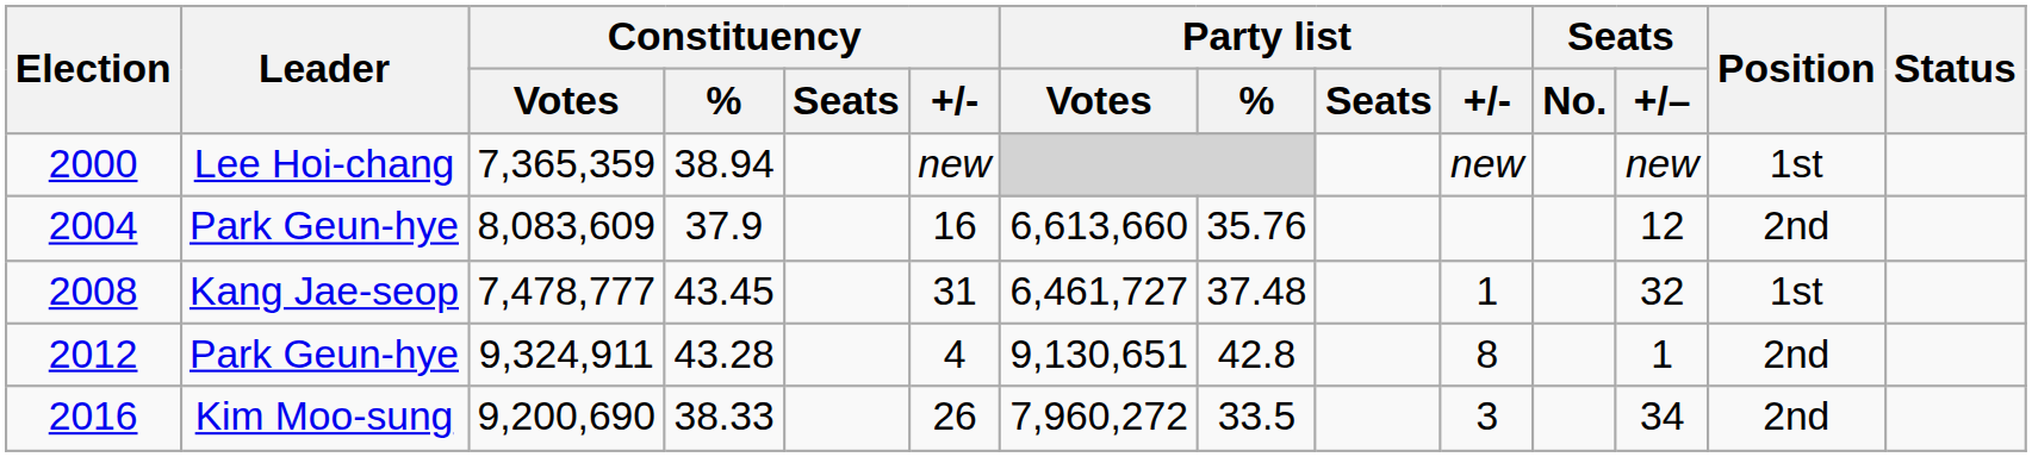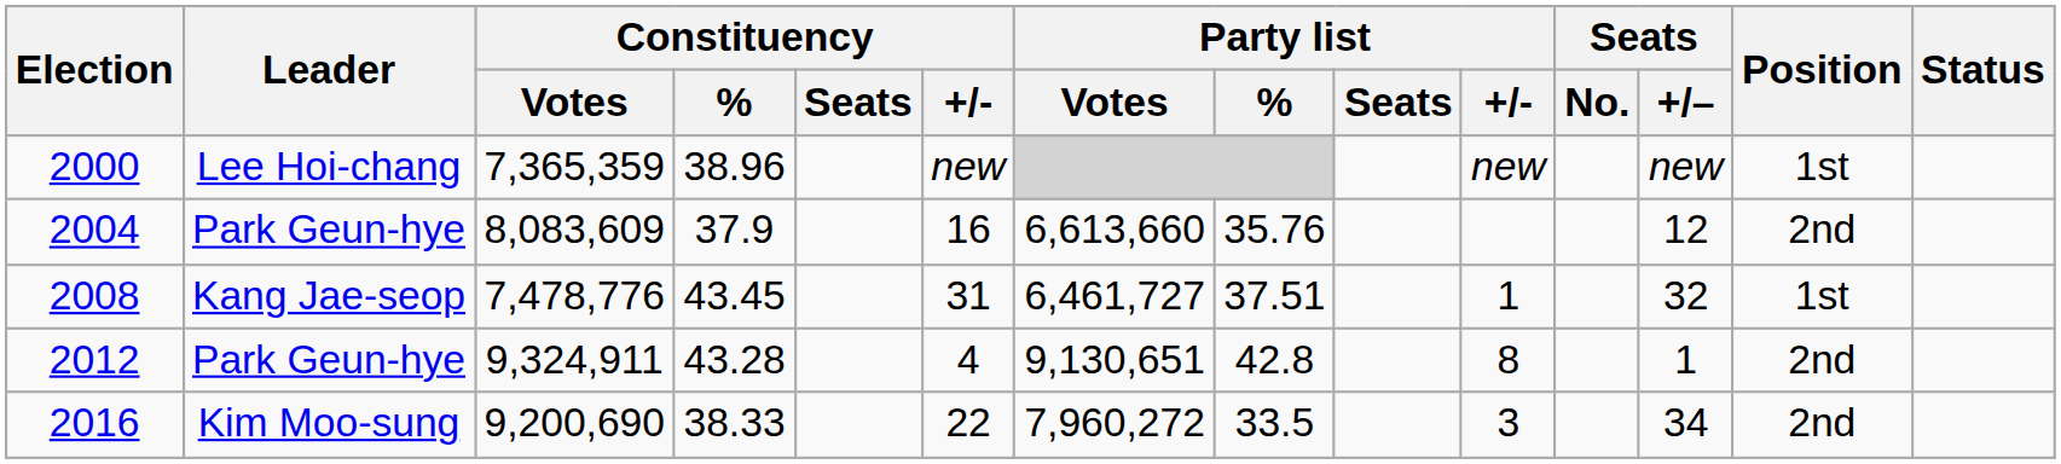2000 | Constituency / %: 38.94 -> 38.96
2008 | Constituency / Votes: 7,478,777 -> 7,478,776
2008 | Party list / %: 37.48 -> 37.51
2016 | Constituency / +/-: 26 -> 22
